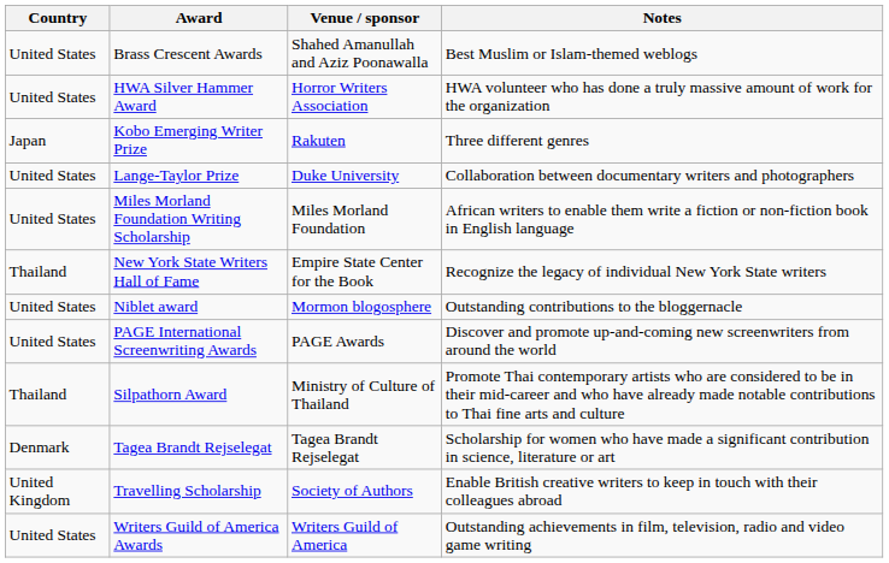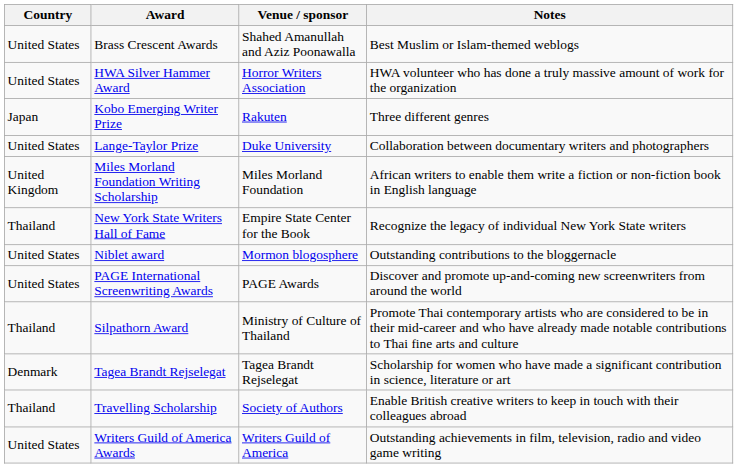Miles Morland Foundation Writing Scholarship | Country: United States -> United Kingdom
Travelling Scholarship | Country: United Kingdom -> Thailand
